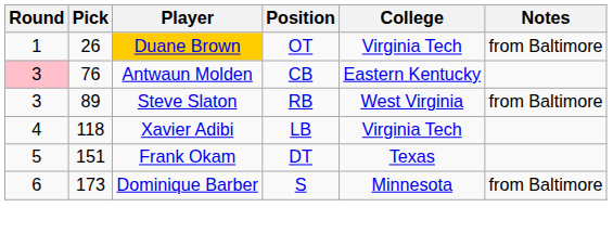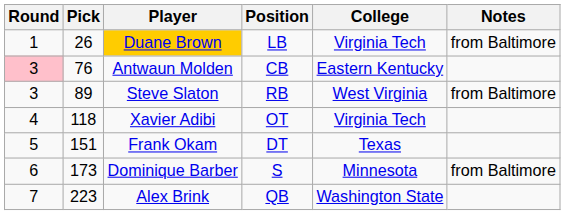Duane Brown | Position: OT -> LB
Xavier Adibi | Position: LB -> OT
+ row: 7 | 223 | Alex Brink | QB | Washington State
